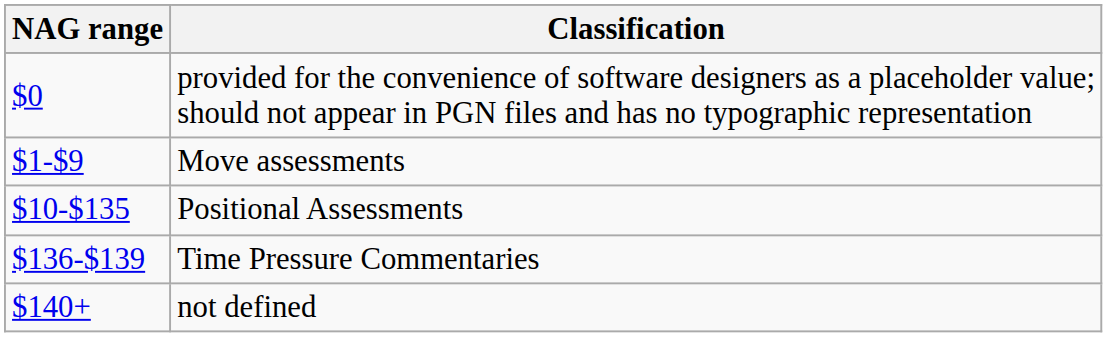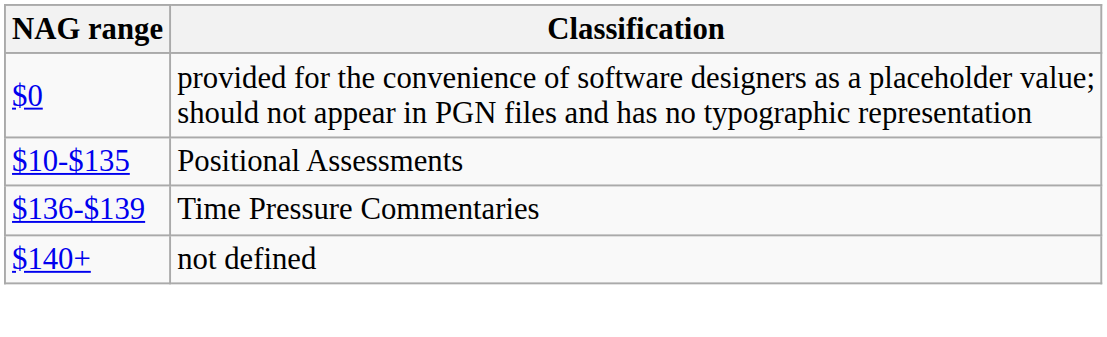- row: $1-$9 | Move assessments
